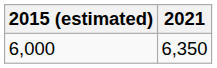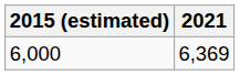6,000 | 2021: 6,350 -> 6,369
